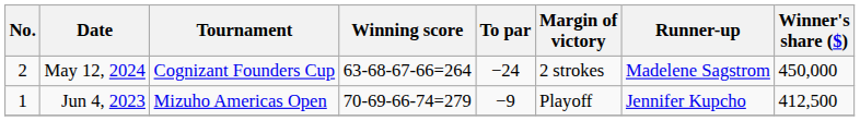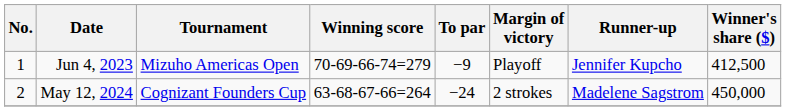rows swapped: Jun 4, 2023 <-> May 12, 2024
